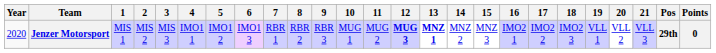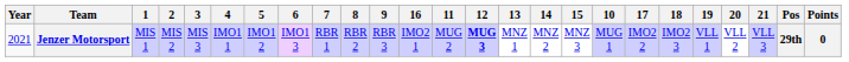columns swapped: 10 <-> 16
Jenzer Motorsport | Year: 2020 -> 2021
Jenzer Motorsport | 13: bold -> normal
